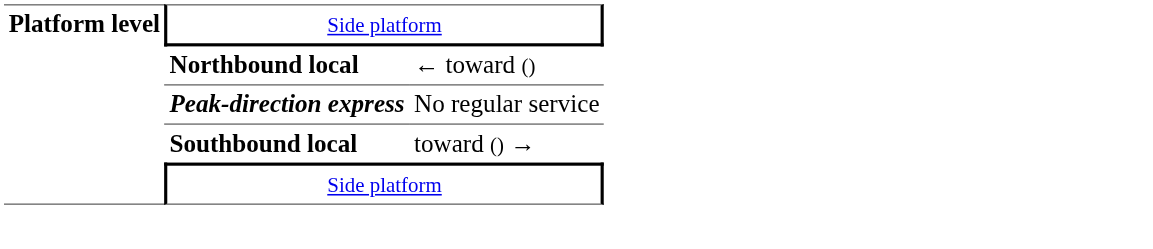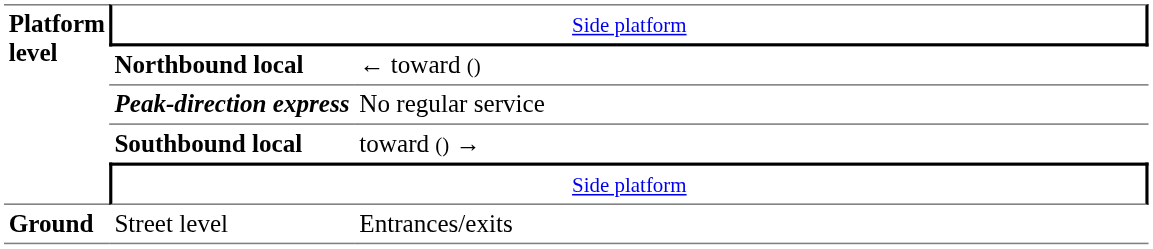+ row: Ground | Street level | Entrances/exits
